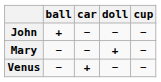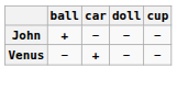- row: Mary | − | − | + | −
